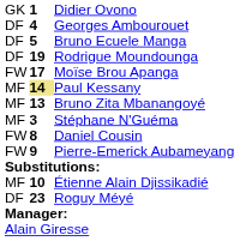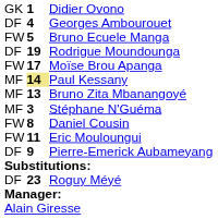Bruno Ecuele Manga | column 1: DF -> FW
+ row: FW | 11 | Eric Mouloungui
Pierre-Emerick Aubameyang | column 1: FW -> DF
- row: MF | 10 | Étienne Alain Djissikadié
